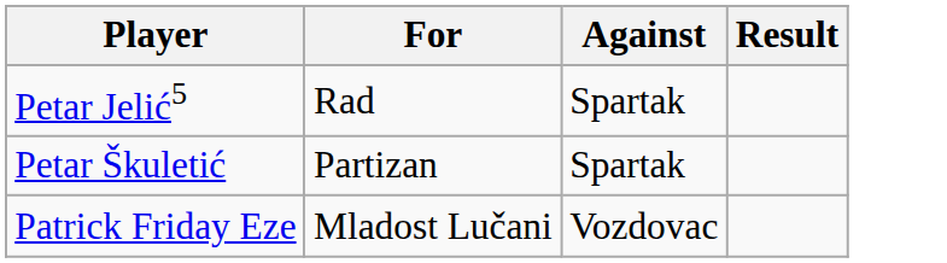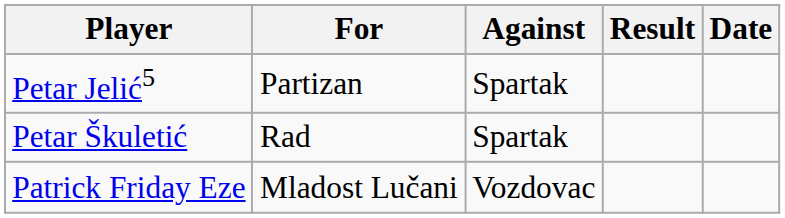+ column: Date
Petar Jelić5 | For: Rad -> Partizan
Petar Škuletić | For: Partizan -> Rad
